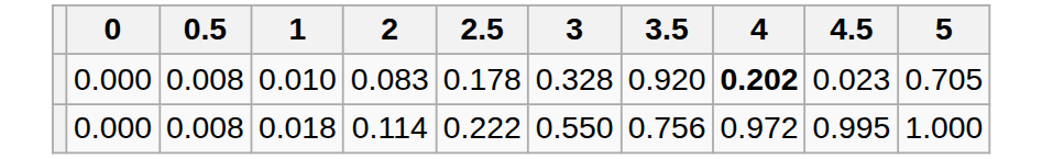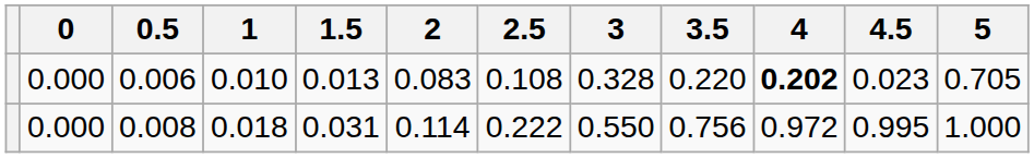+ column: 1.5 | 0.013 | 0.031
0.010 | 0.5: 0.008 -> 0.006
0.010 | 2.5: 0.178 -> 0.108
0.010 | 3.5: 0.920 -> 0.220
